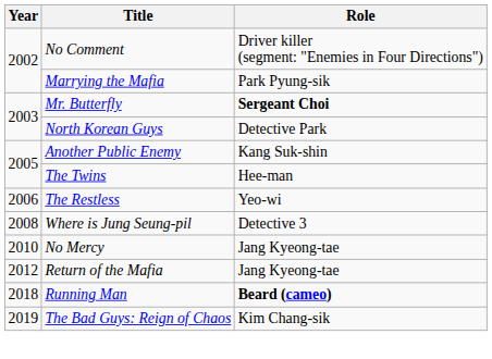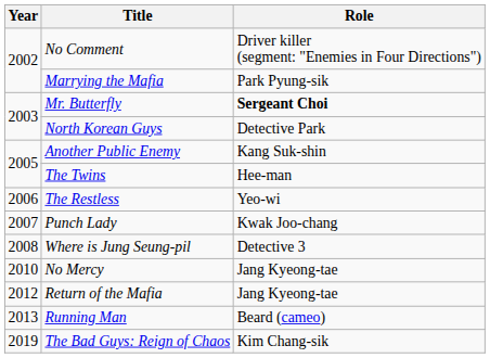+ row: 2007 | Punch Lady | Kwak Joo-chang
Running Man | Year: 2018 -> 2013
Running Man | Role: bold -> normal
